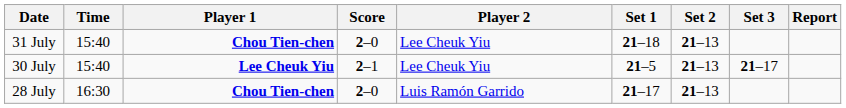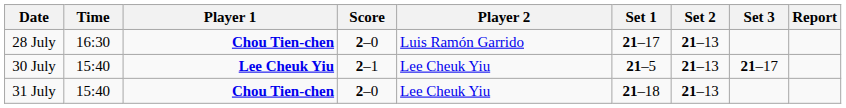rows swapped: 28 July <-> 31 July
